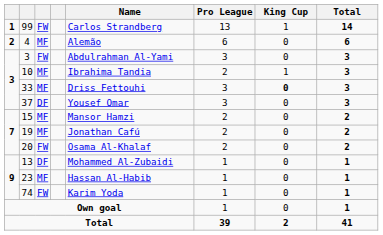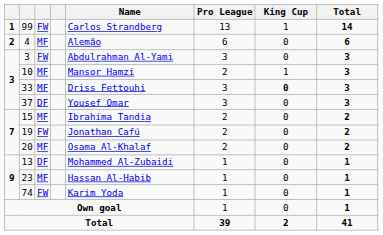10 | Name: Ibrahima Tandia -> Mansor Hamzi
15 | Name: Mansor Hamzi -> Ibrahima Tandia
19 | column 3: MF -> FW
20 | column 3: FW -> MF
